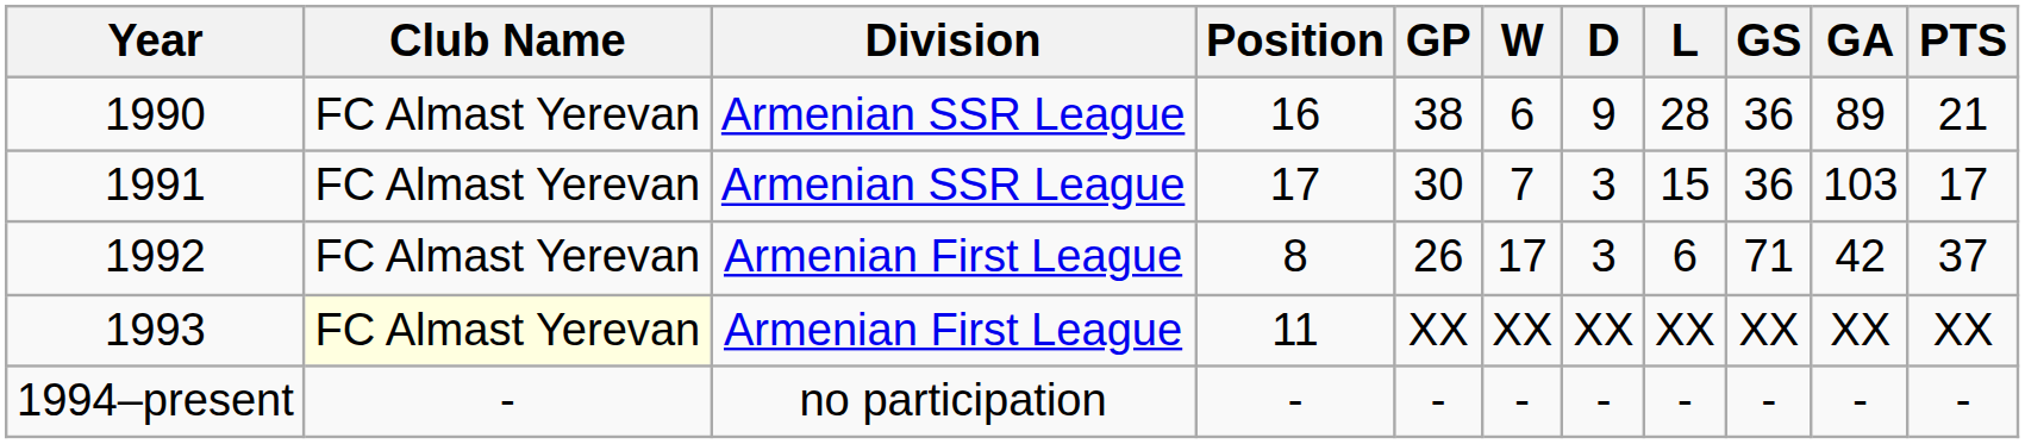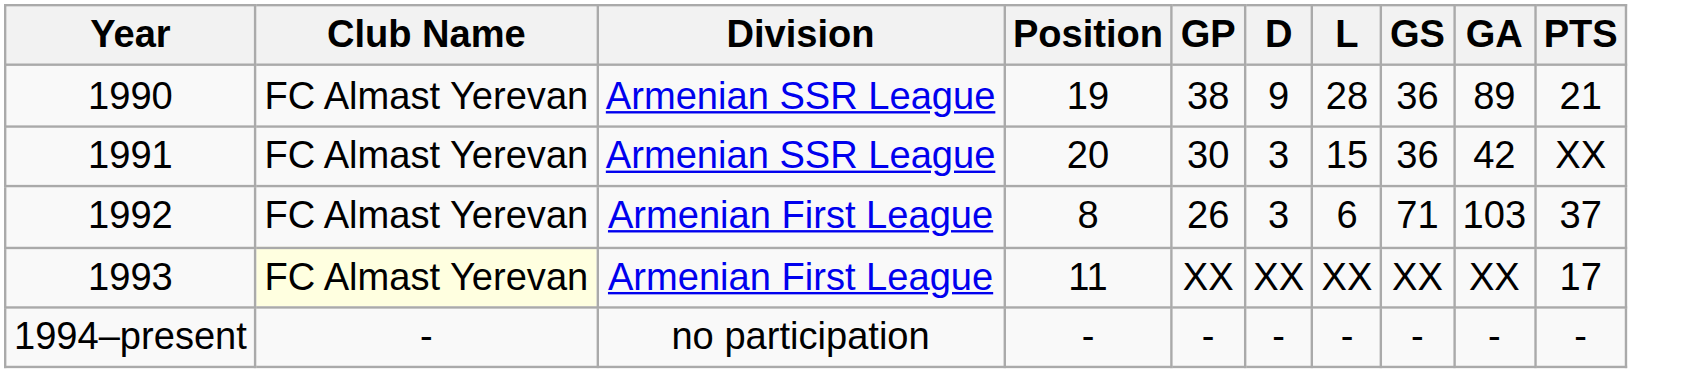- column: W | 6 | 7 | 17 | XX | -
1990 | Position: 16 -> 19
1991 | Position: 17 -> 20
1991 | GA: 103 -> 42
1991 | PTS: 17 -> XX
1992 | GA: 42 -> 103
1993 | PTS: XX -> 17
